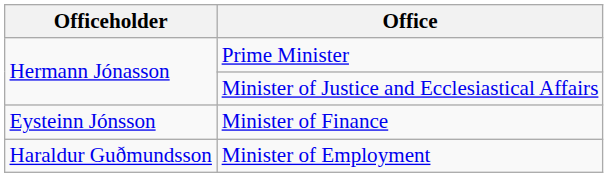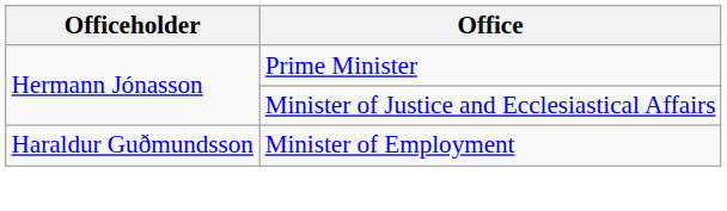- row: Eysteinn Jónsson | Minister of Finance
